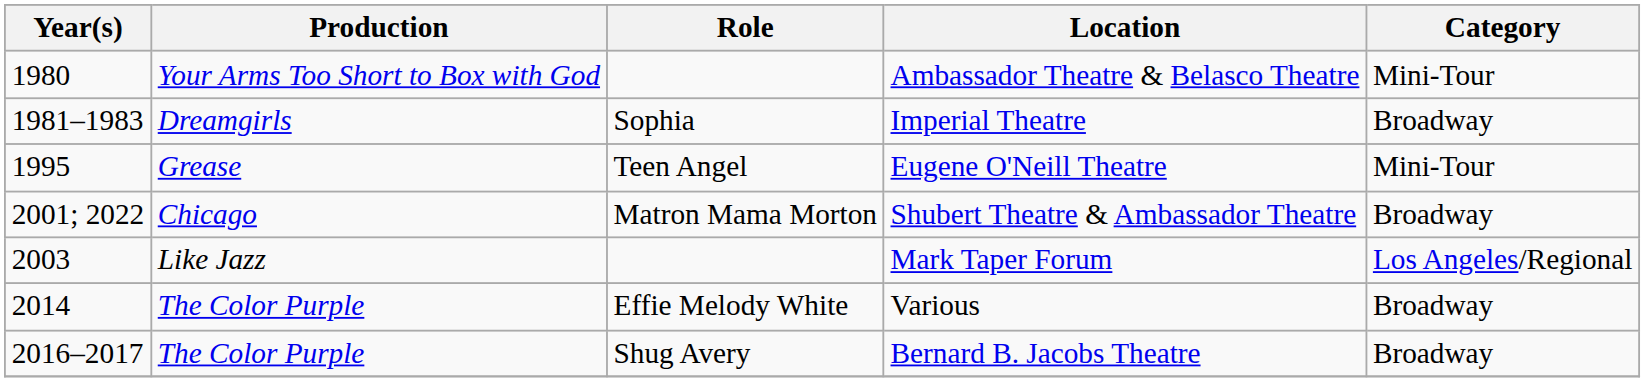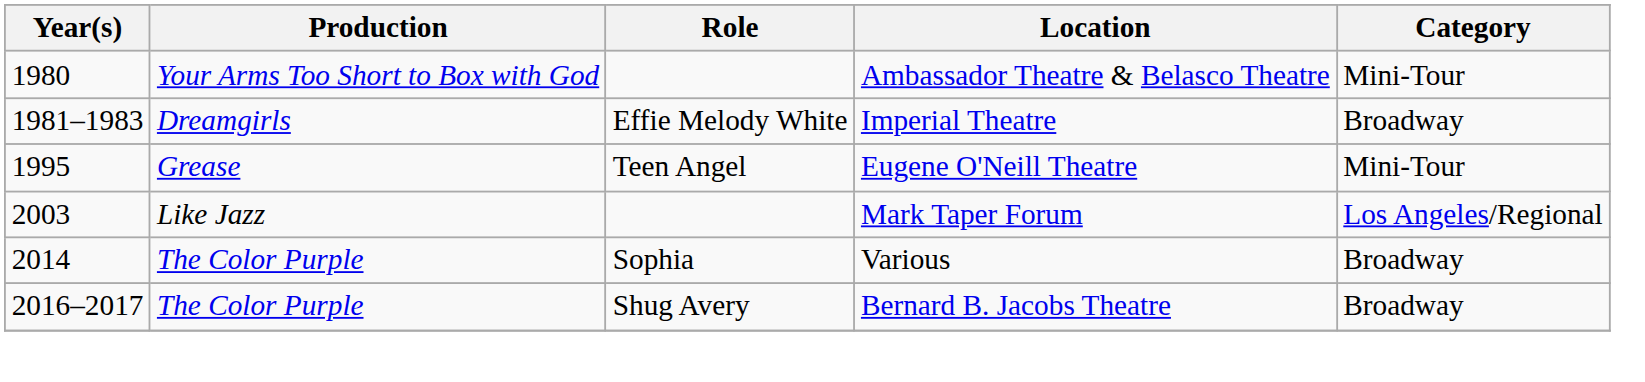Imperial Theatre | Role: Sophia -> Effie Melody White
- row: 2001; 2022 | Chicago | Matron Mama Morton | Shubert Theatre & Ambassador Theatre | Broadway
Various | Role: Effie Melody White -> Sophia
